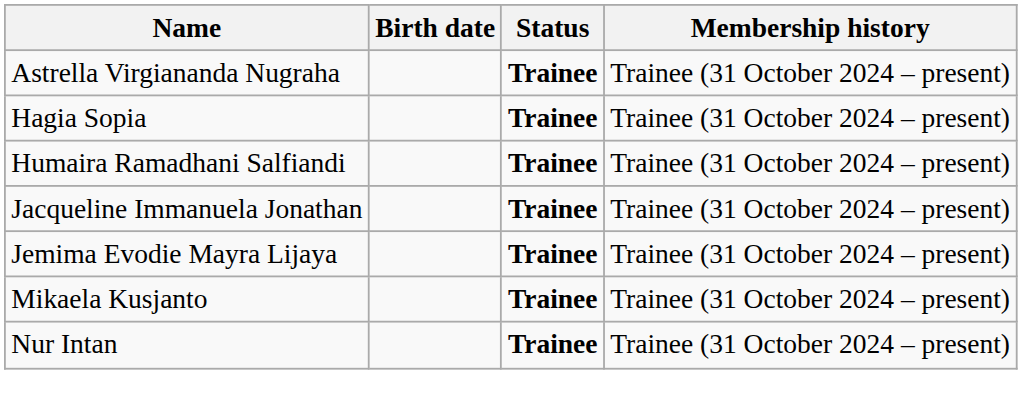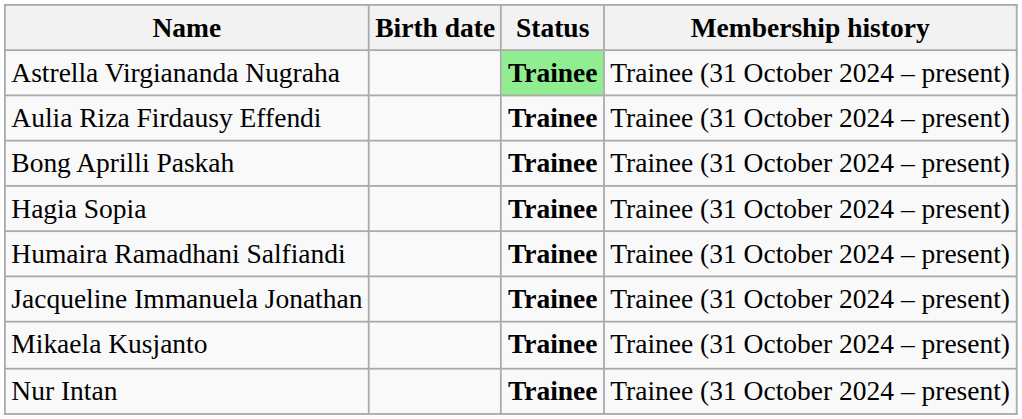Astrella Virgiananda Nugraha | Status: no background -> lightgreen background
+ row: Aulia Riza Firdausy Effendi | Trainee | Trainee (31 October 2024 – present)
+ row: Bong Aprilli Paskah | Trainee | Trainee (31 October 2024 – present)
- row: Jemima Evodie Mayra Lijaya | Trainee | Trainee (31 October 2024 – present)
